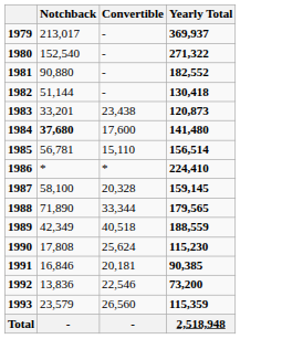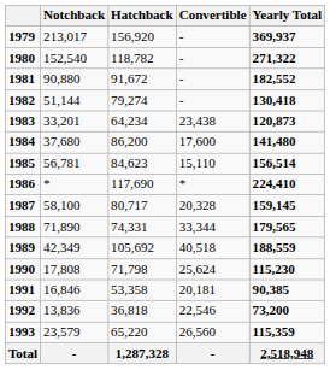+ column: Hatchback | 156,920 | 118,782 | 91,672 | 79,274 | 64,234 | 86,200 | 84,623 | 117,690 | 80,717 | 74,331 | 105,692 | 71,798 | 53,358 | 36,818 | 65,220 | 1,287,328
1984 | Notchback: bold -> normal
